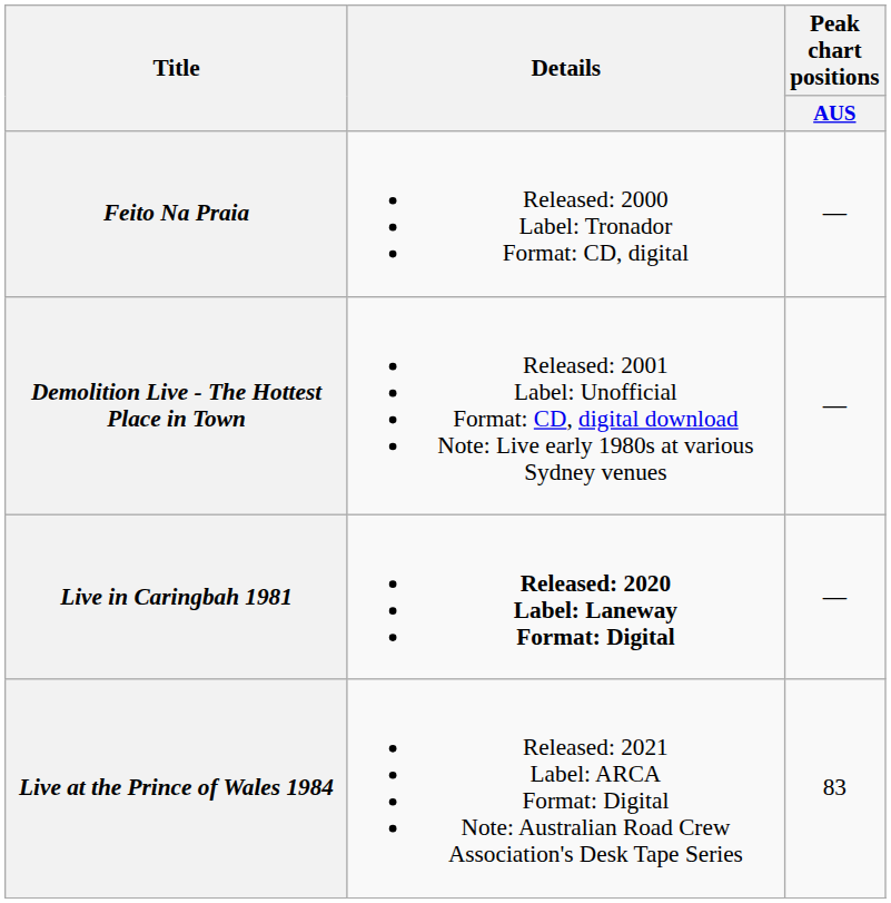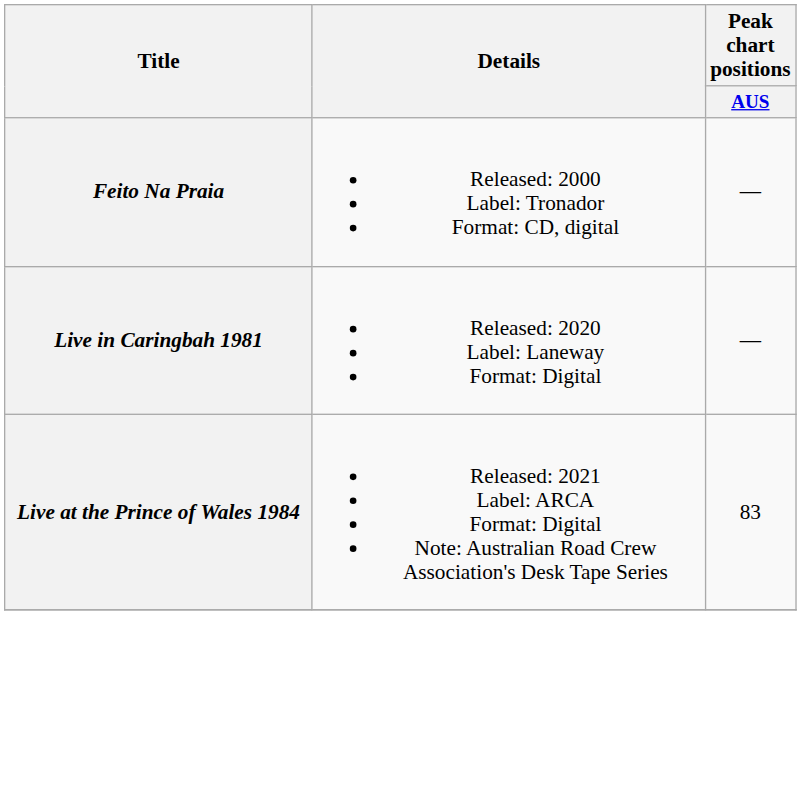- row: Demolition Live - The Hottest Place in Town | Released: 2001 Label: Unofficial Format: CD, digital download Note: Live early 1980s at various Sydney venues | —
Live in Caringbah 1981 | Details: bold -> normal
